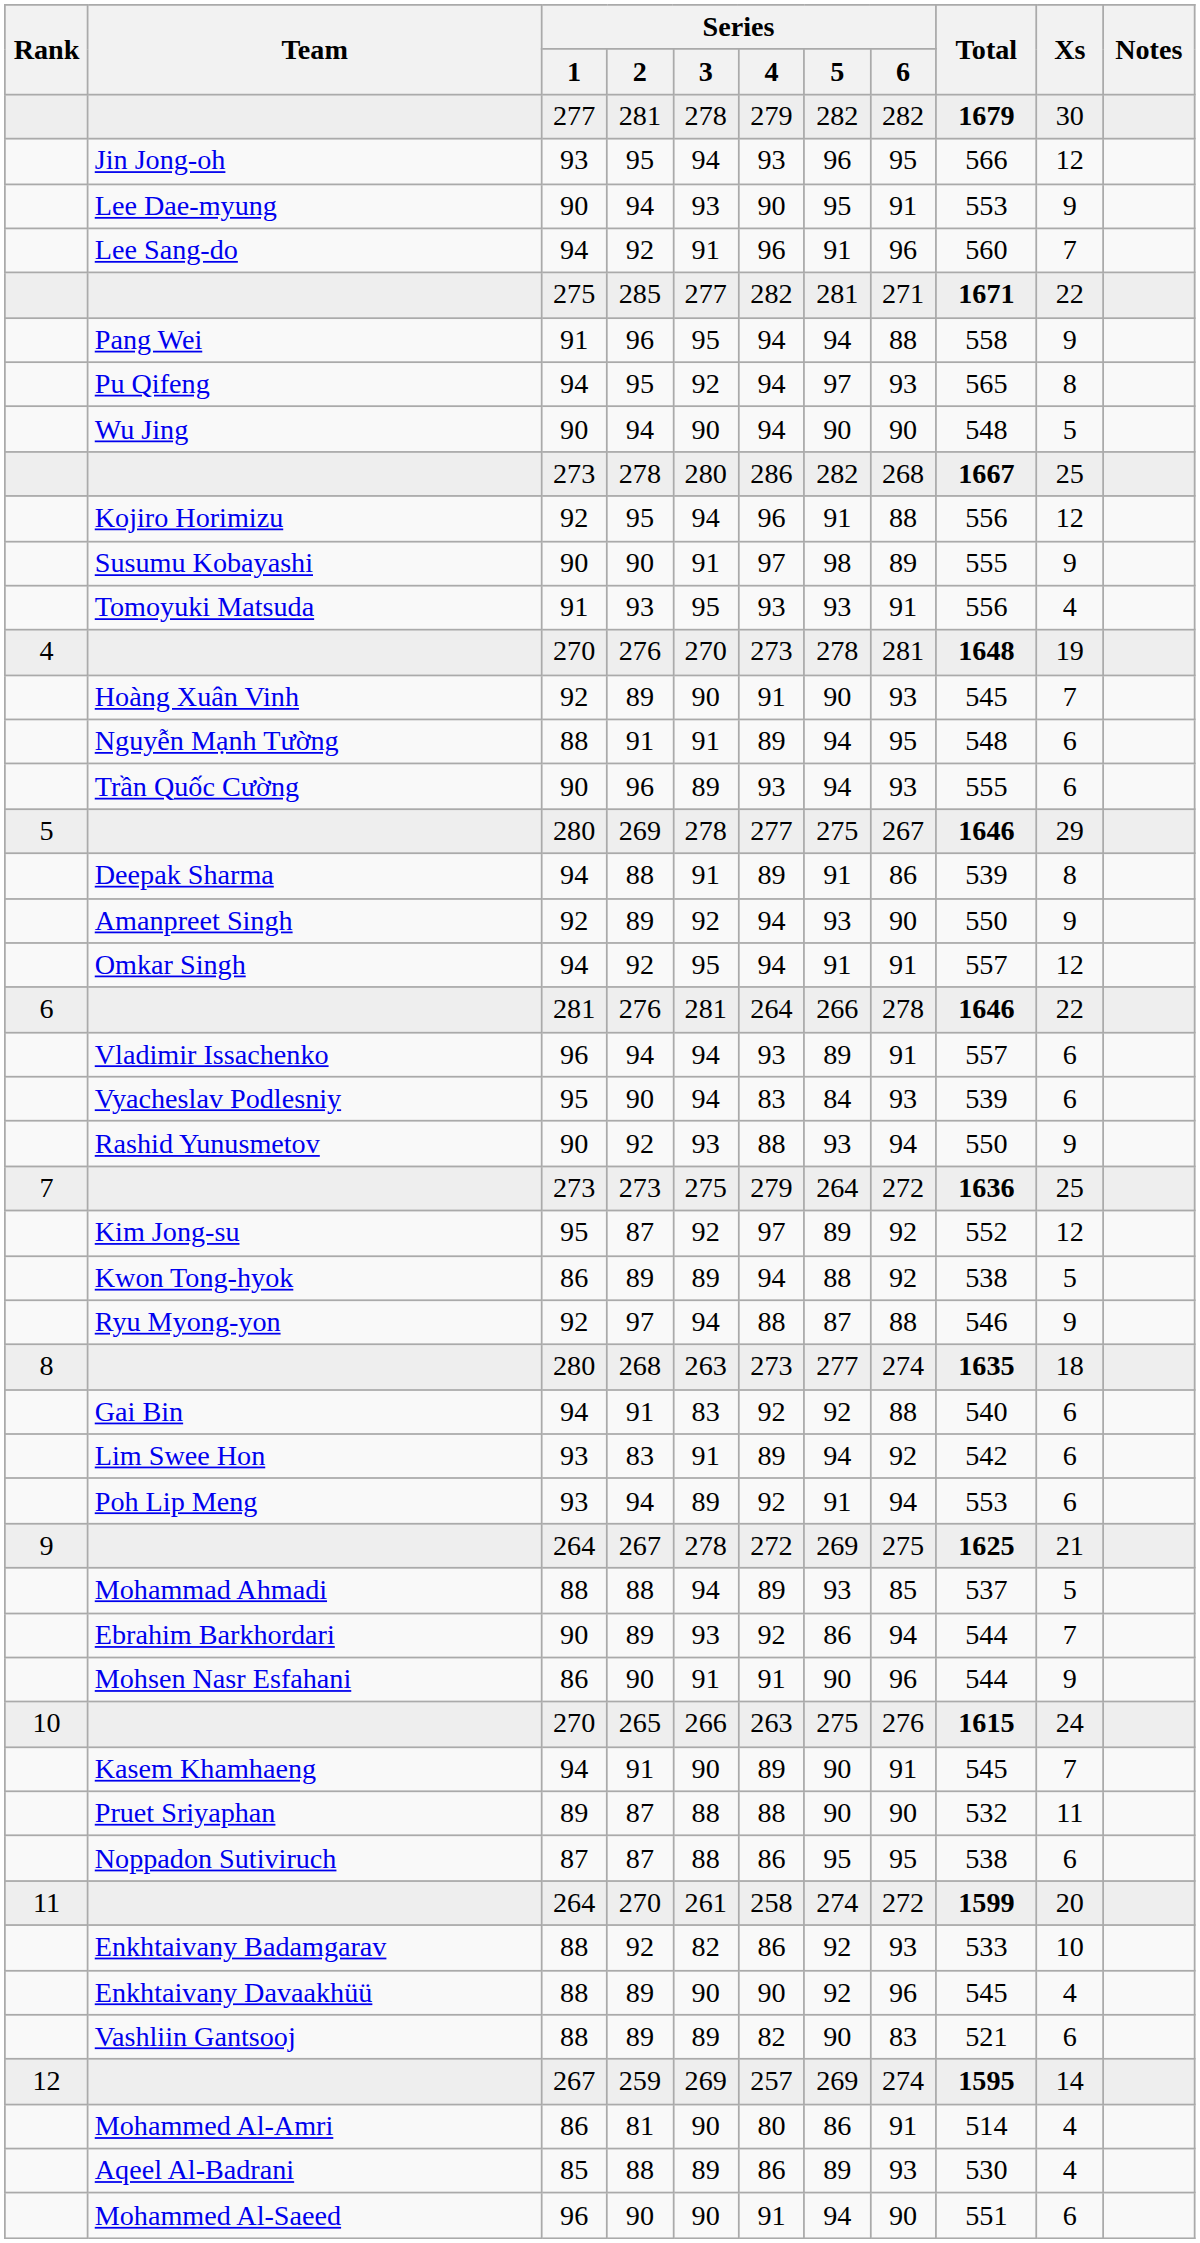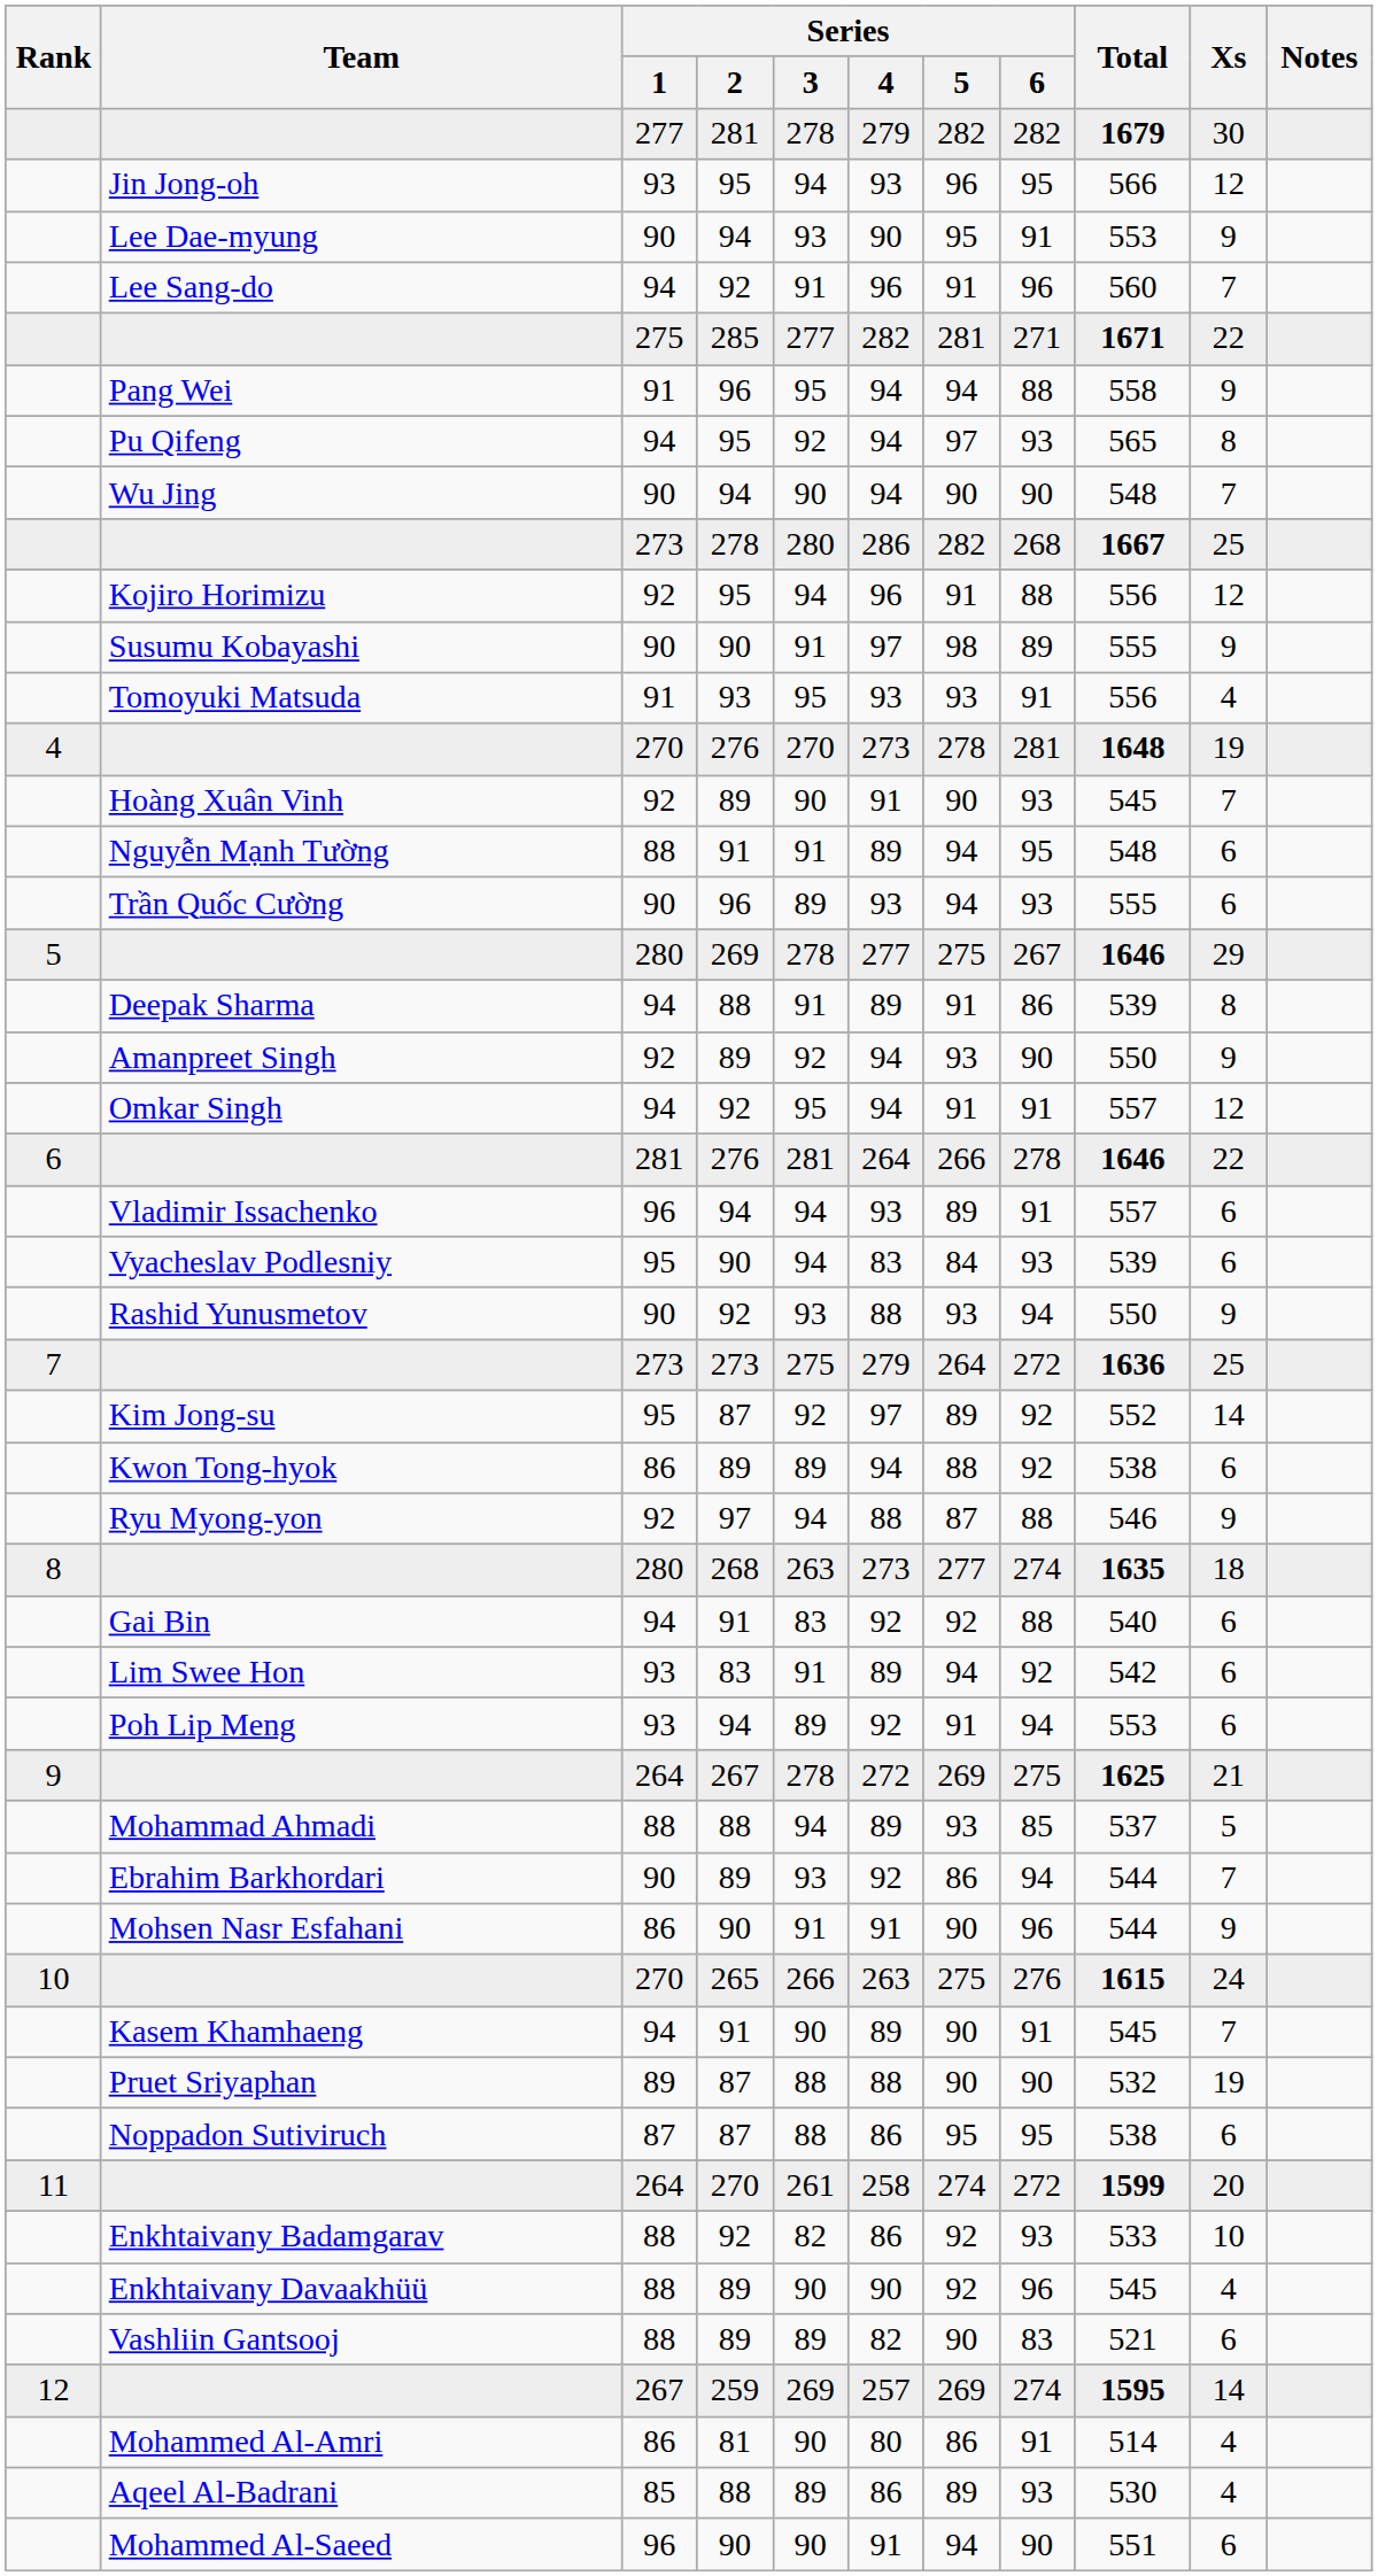Wu Jing | Xs: 5 -> 7
Kim Jong-su | Xs: 12 -> 14
Kwon Tong-hyok | Xs: 5 -> 6
Pruet Sriyaphan | Xs: 11 -> 19
